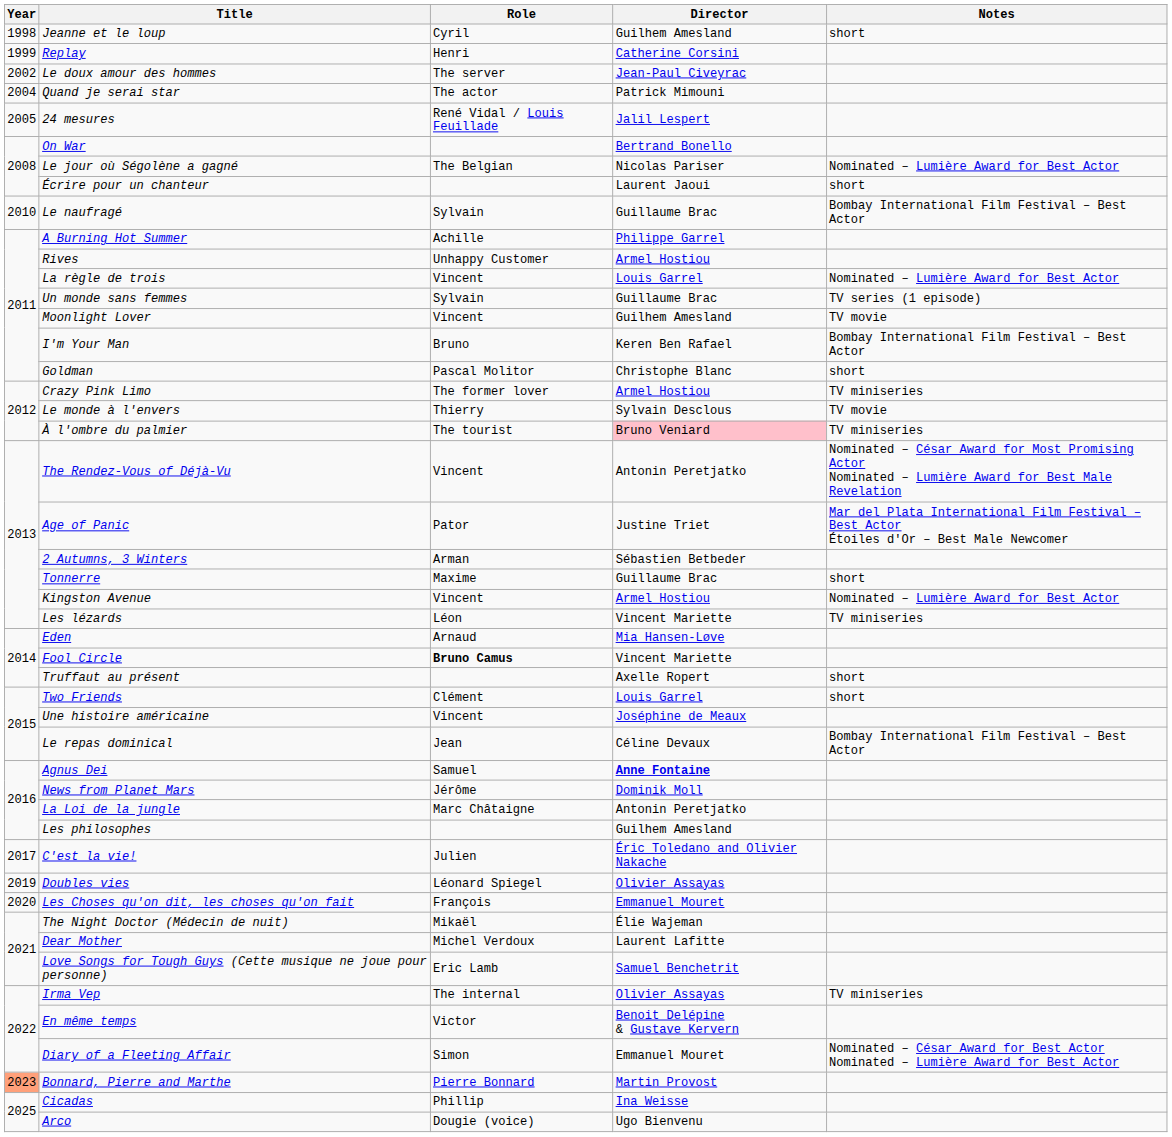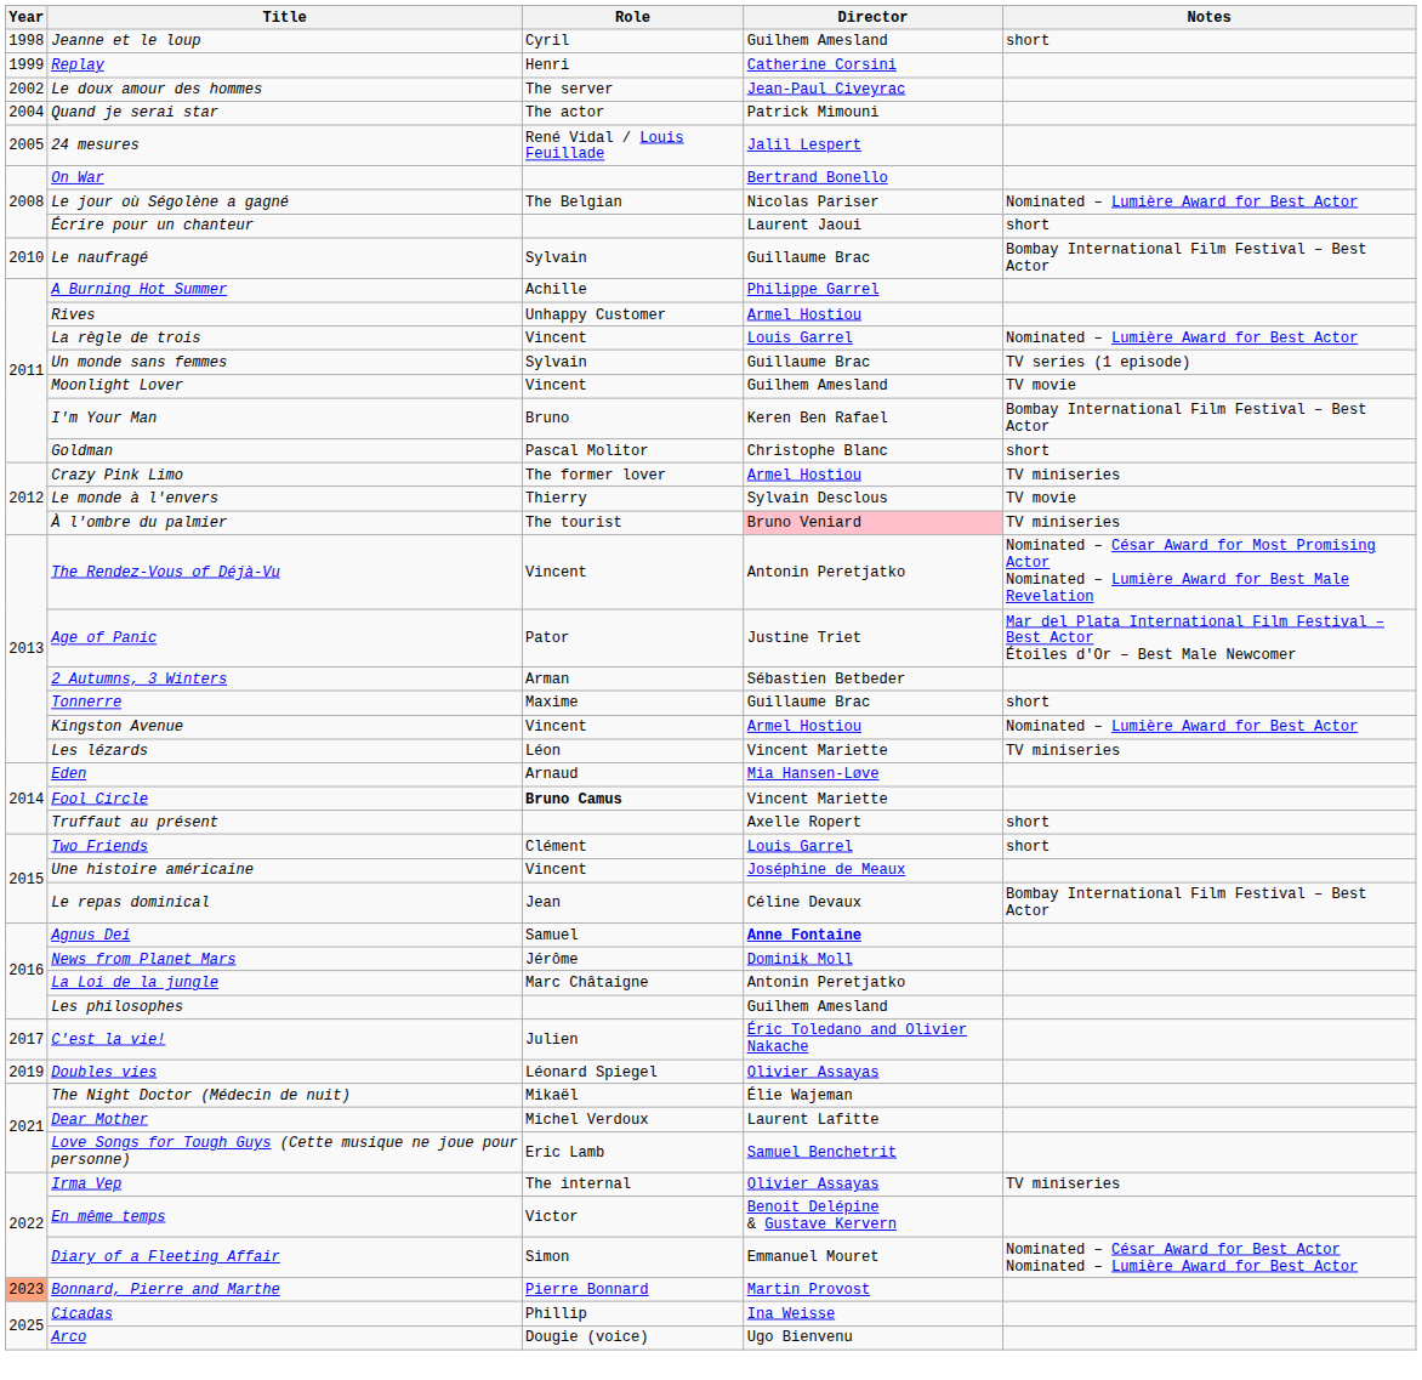- row: 2020 | Les Choses qu'on dit, les choses qu'on fait | François | Emmanuel Mouret
